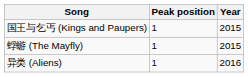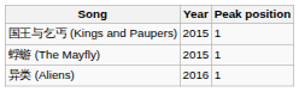columns swapped: Peak position <-> Year
